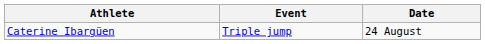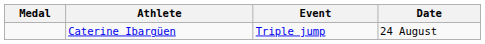+ column: Medal
